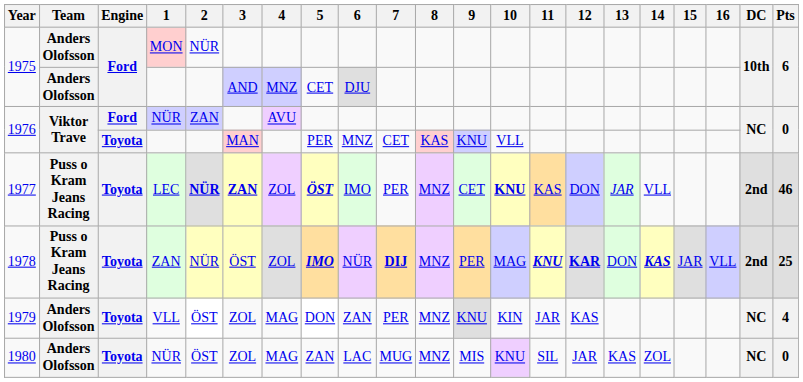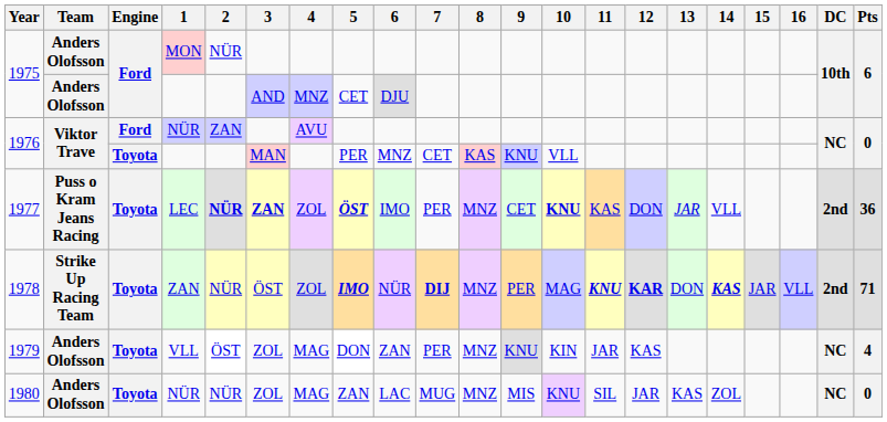1977 | Pts: 46 -> 36
1978 | Team: Puss o Kram Jeans Racing -> Strike Up Racing Team
1978 | Pts: 25 -> 71
1980 | 2: ÖST -> NÜR
